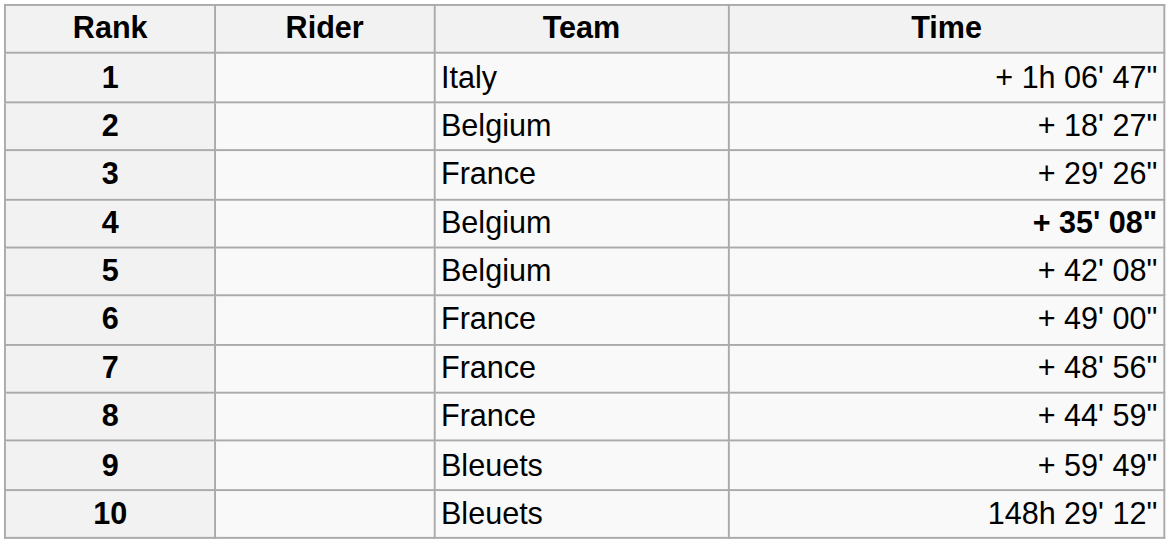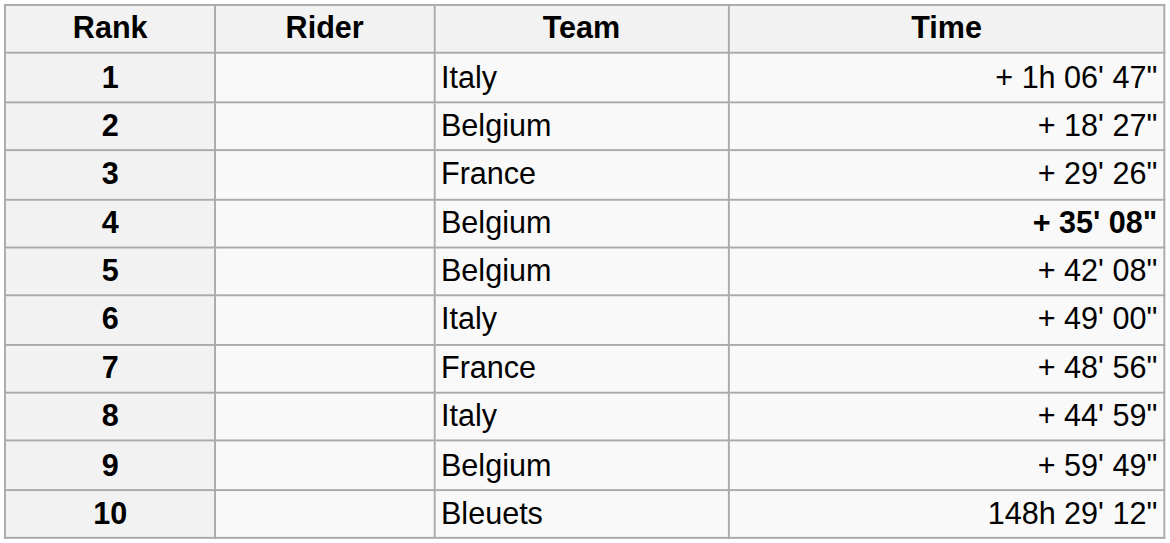6 | Team: France -> Italy
8 | Team: France -> Italy
9 | Team: Bleuets -> Belgium
